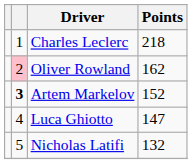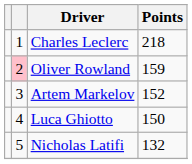Oliver Rowland | Points: 162 -> 159
Artem Markelov | column 2: bold -> normal
Luca Ghiotto | Points: 147 -> 150
